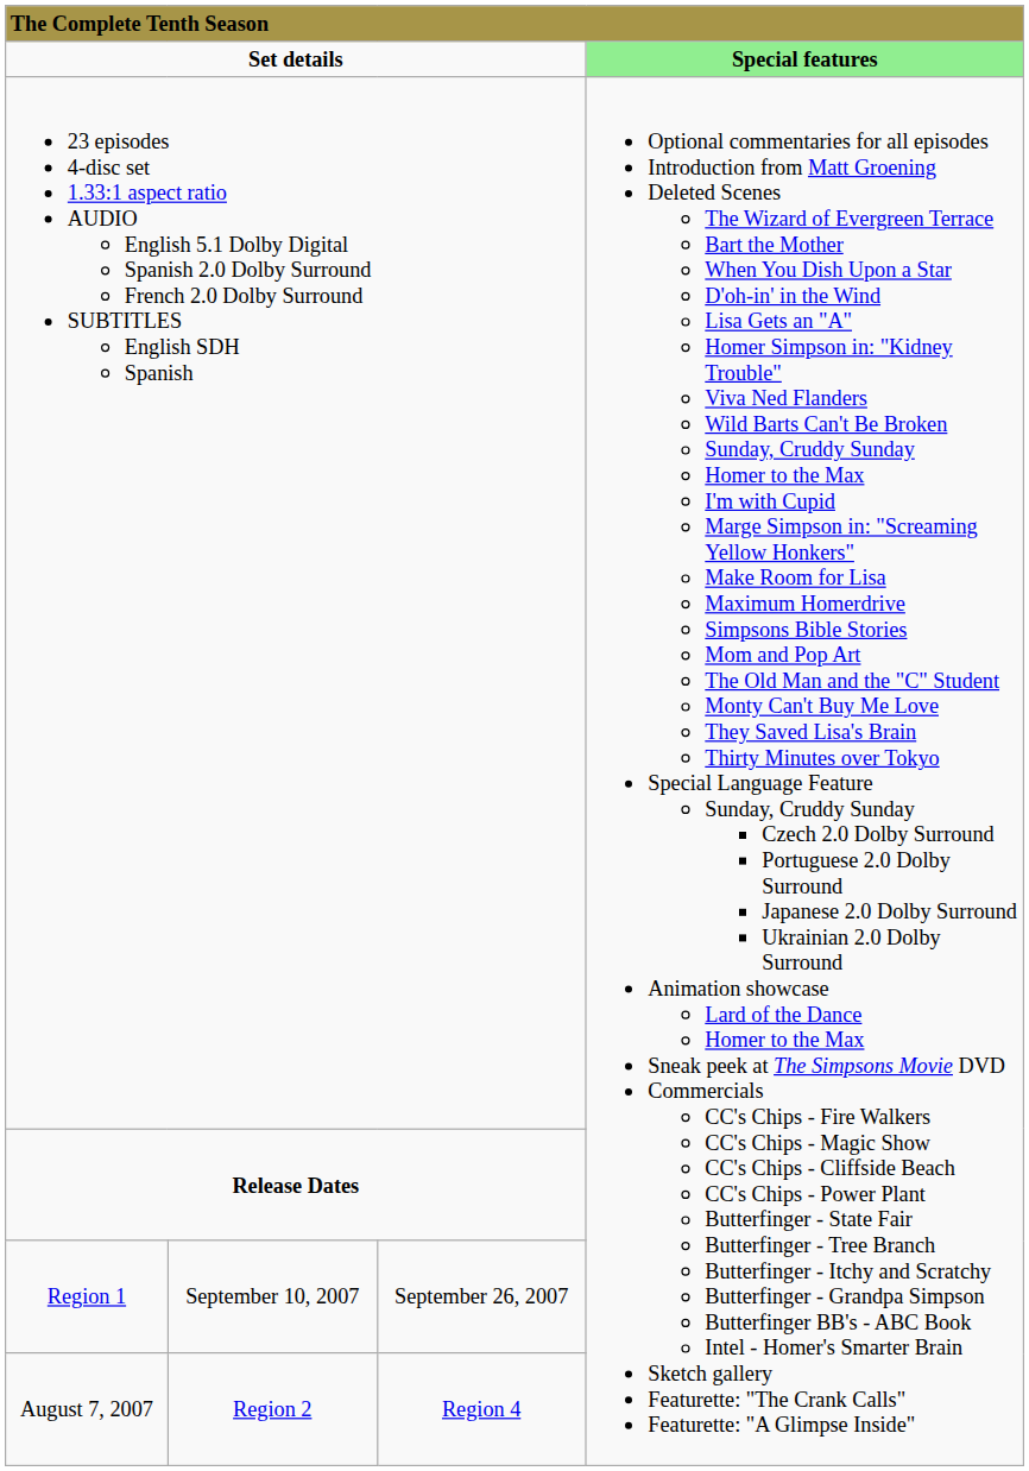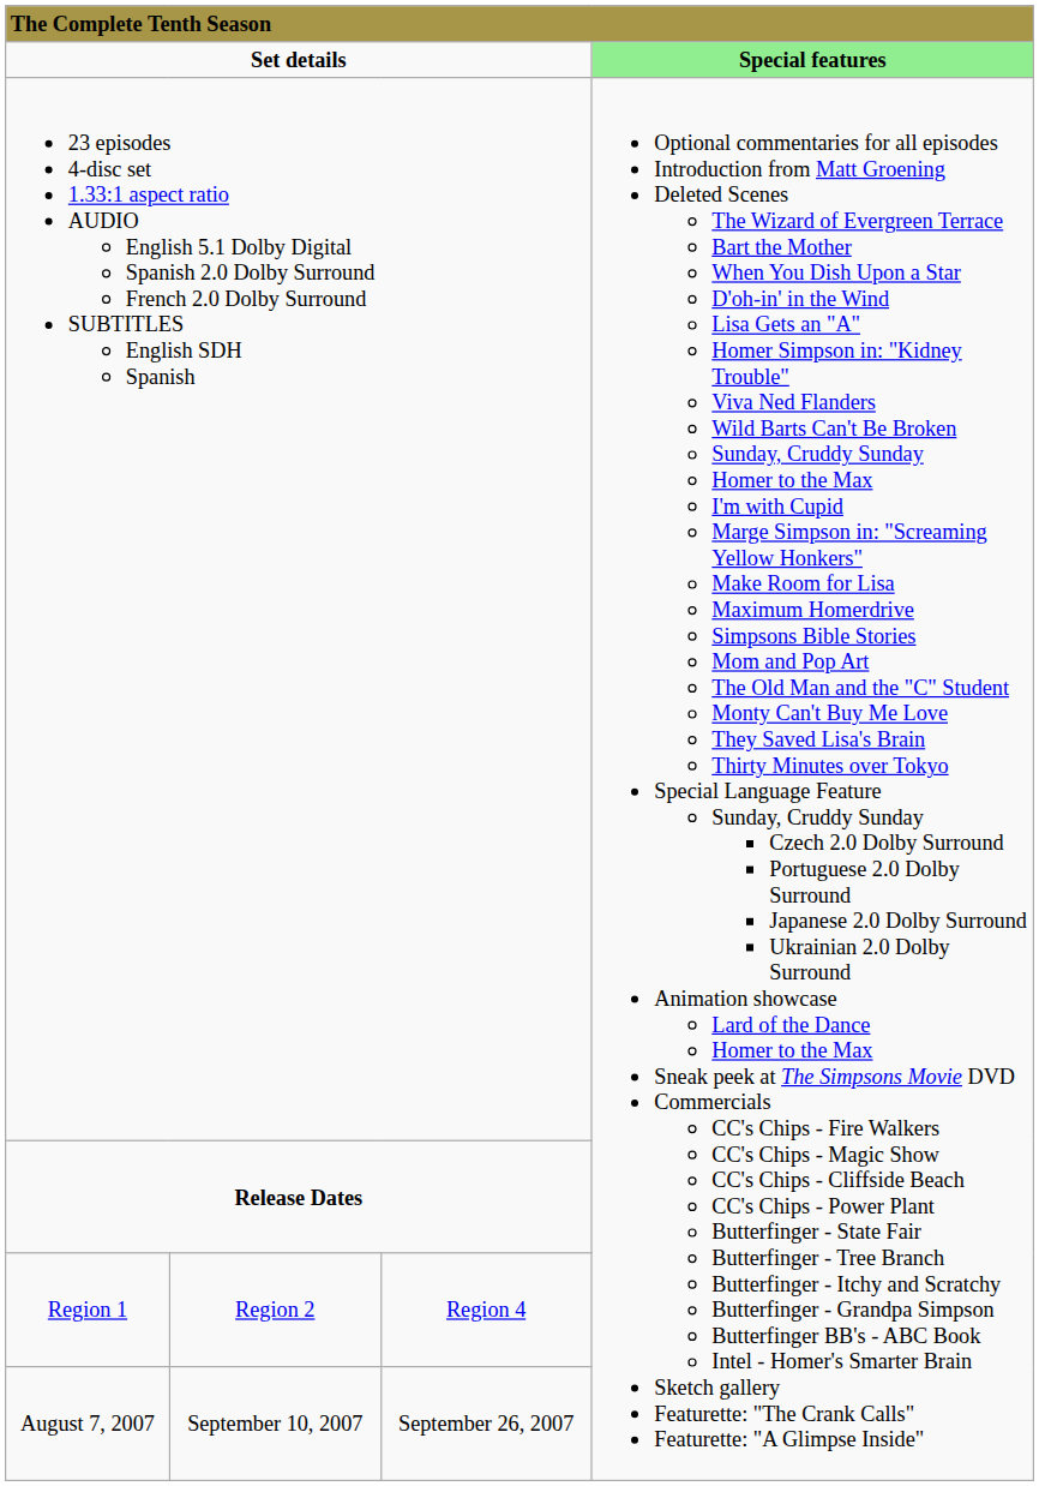Region 1 | column 2: September 10, 2007 -> Region 2
Region 1 | column 3: September 26, 2007 -> Region 4
August 7, 2007 | column 2: Region 2 -> September 10, 2007
August 7, 2007 | column 3: Region 4 -> September 26, 2007
